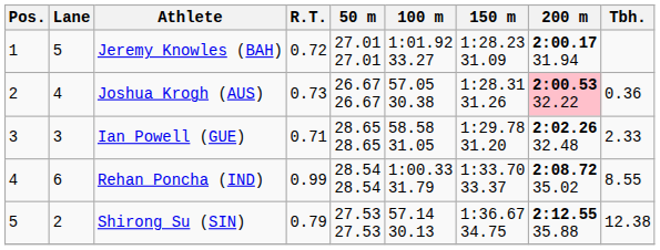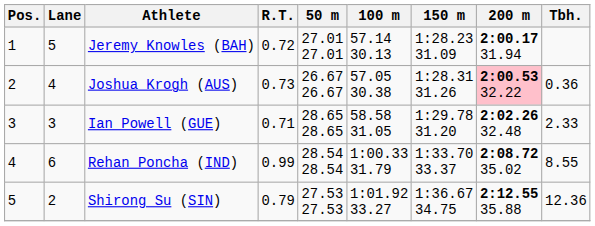Jeremy Knowles (BAH) | 100 m: 1:01.92 33.27 -> 57.14 30.13
Shirong Su (SIN) | 100 m: 57.14 30.13 -> 1:01.92 33.27
Shirong Su (SIN) | Tbh.: 12.38 -> 12.36
